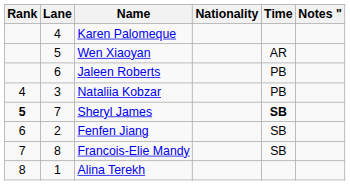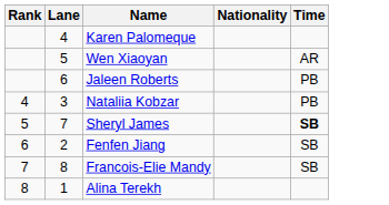- column: Notes "
Sheryl James | Rank: bold -> normal
